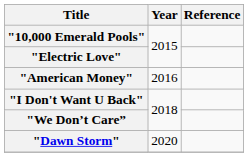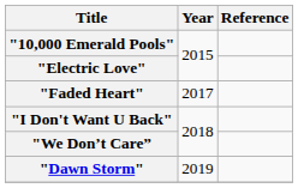- row: "American Money" | 2016
+ row: "Faded Heart" | 2017
"Dawn Storm" | Year: 2020 -> 2019
